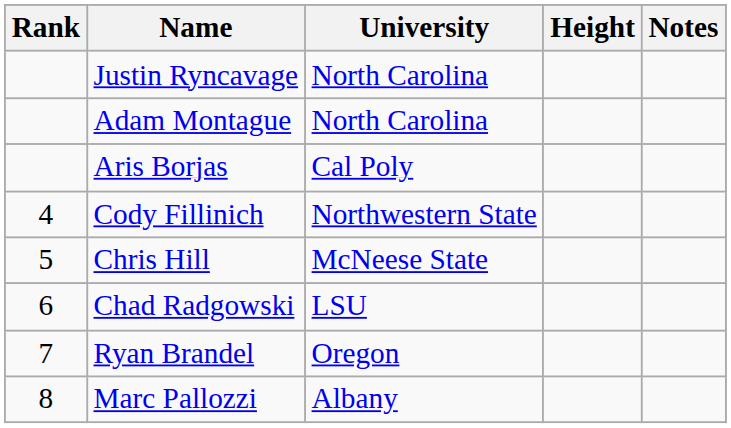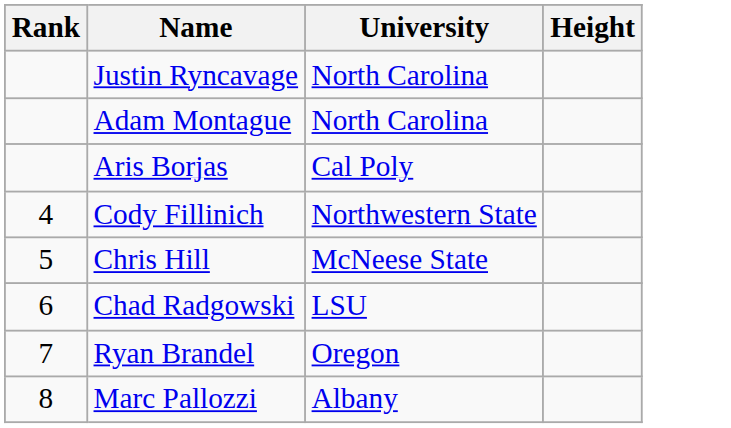- column: Notes
